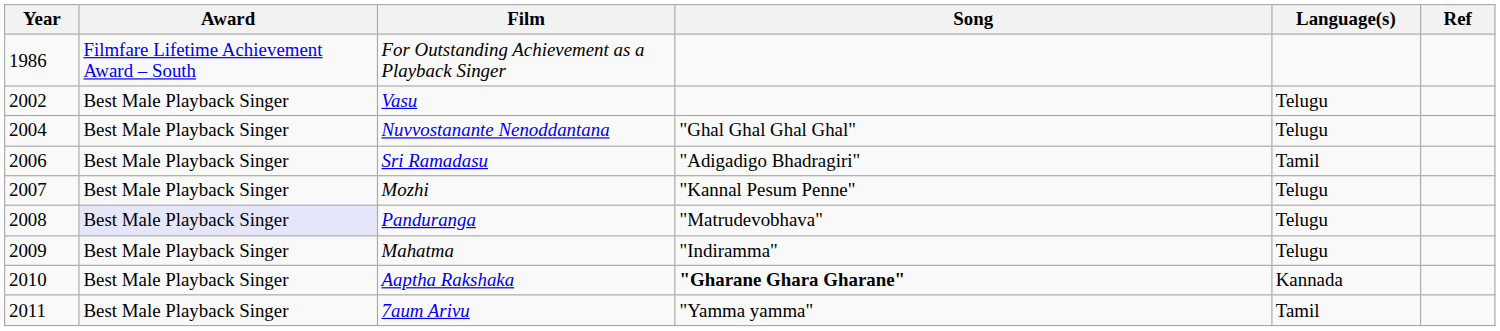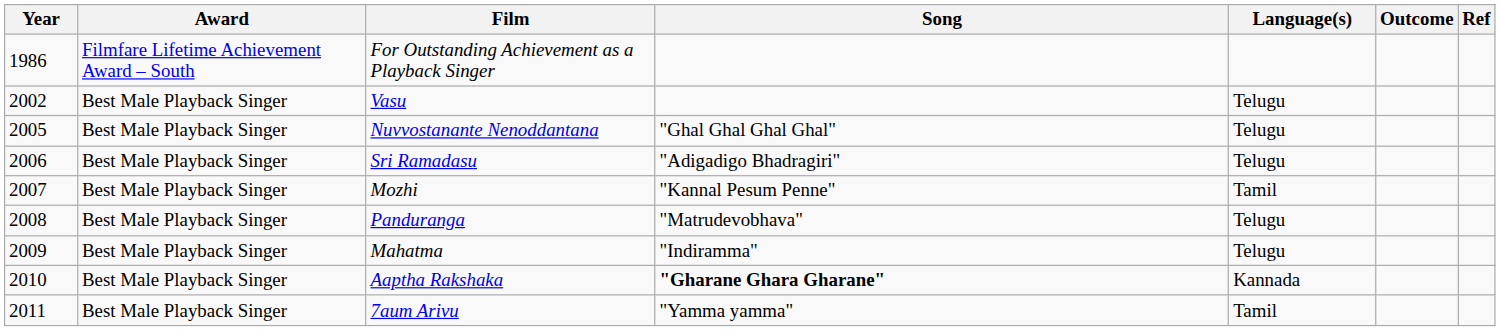+ column: Outcome
Nuvvostanante Nenoddantana | Year: 2004 -> 2005
Sri Ramadasu | Language(s): Tamil -> Telugu
Mozhi | Language(s): Telugu -> Tamil
Panduranga | Award: lavender background -> no background
